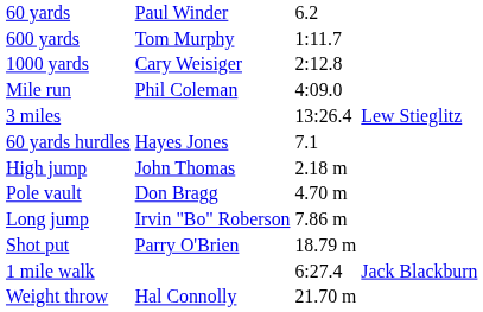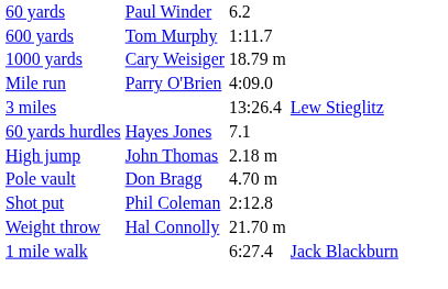1000 yards | column 3: 2:12.8 -> 18.79 m
Mile run | column 2: Phil Coleman -> Parry O'Brien
- row: Long jump | Irvin "Bo" Roberson | 7.86 m
Shot put | column 2: Parry O'Brien -> Phil Coleman
Shot put | column 3: 18.79 m -> 2:12.8
rows swapped: Weight throw <-> 1 mile walk
